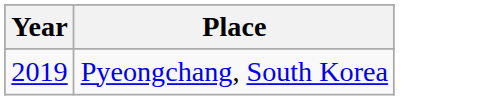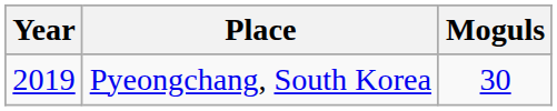+ column: Moguls | 30
